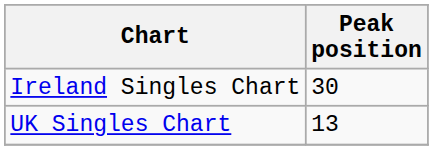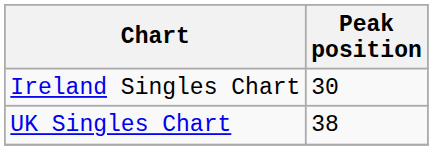UK Singles Chart | Peak position: 13 -> 38
